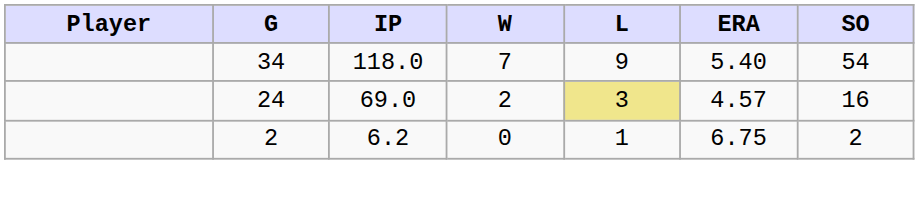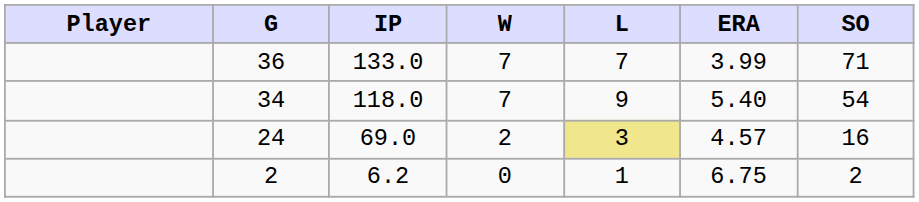+ row: 36 | 133.0 | 7 | 7 | 3.99 | 71
